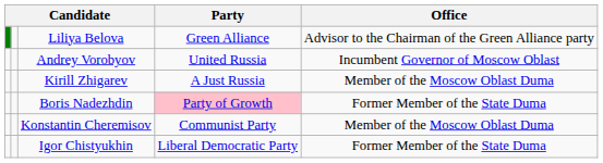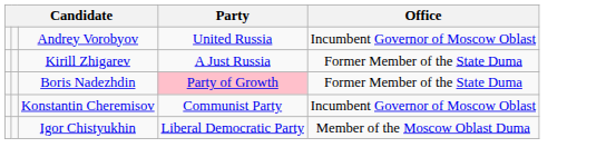- row: Liliya Belova | Green Alliance | Advisor to the Chairman of the Green Alliance party
Kirill Zhigarev | Office: Member of the Moscow Oblast Duma -> Former Member of the State Duma
Konstantin Cheremisov | Office: Member of the Moscow Oblast Duma -> Incumbent Governor of Moscow Oblast
Igor Chistyukhin | Office: Former Member of the State Duma -> Member of the Moscow Oblast Duma
